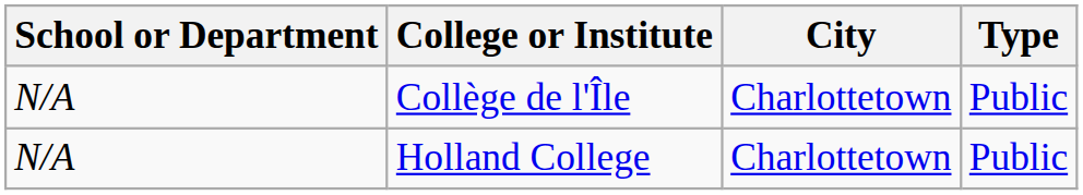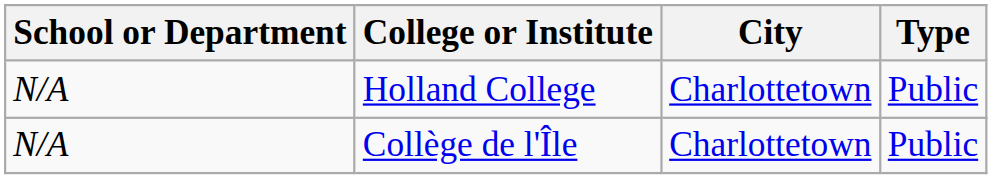rows swapped: Collège de l'Île <-> Holland College
